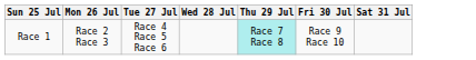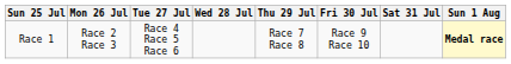+ column: Sun 1 Aug | Medal race
Race 1 | Thu 29 Jul: paleturquoise background -> no background
